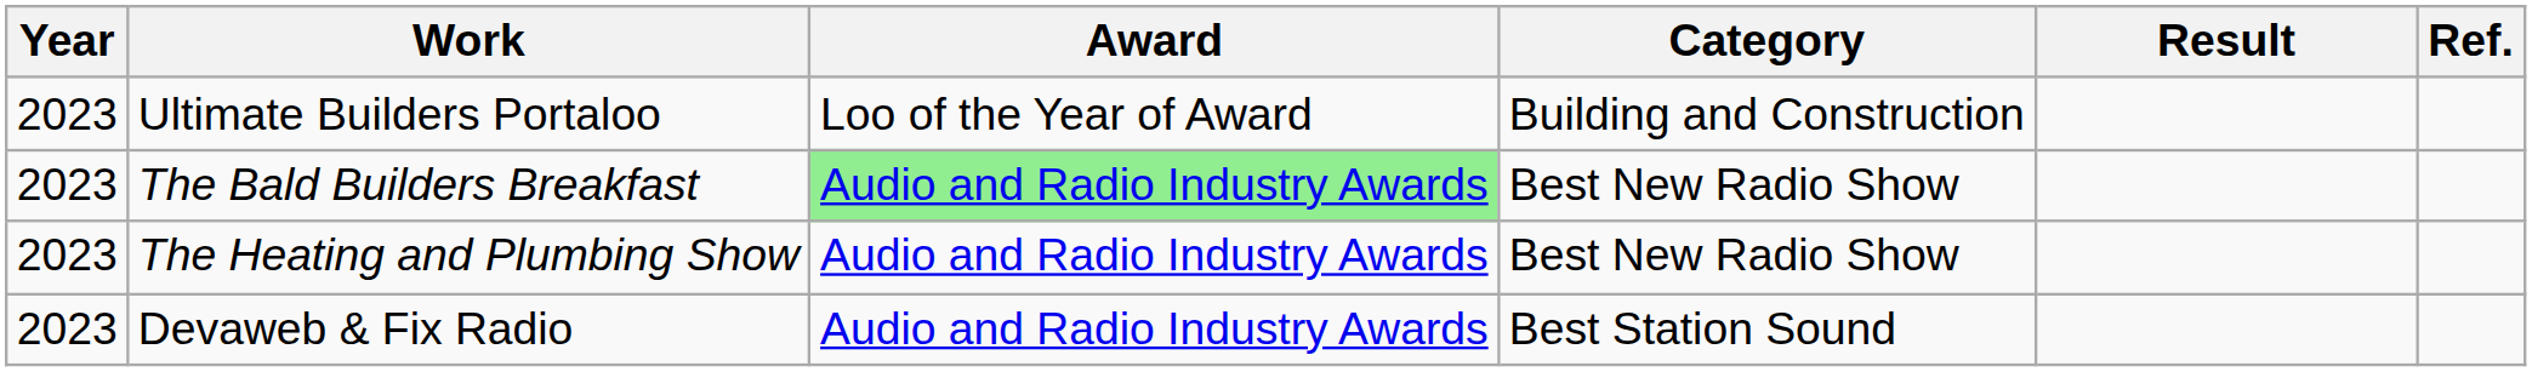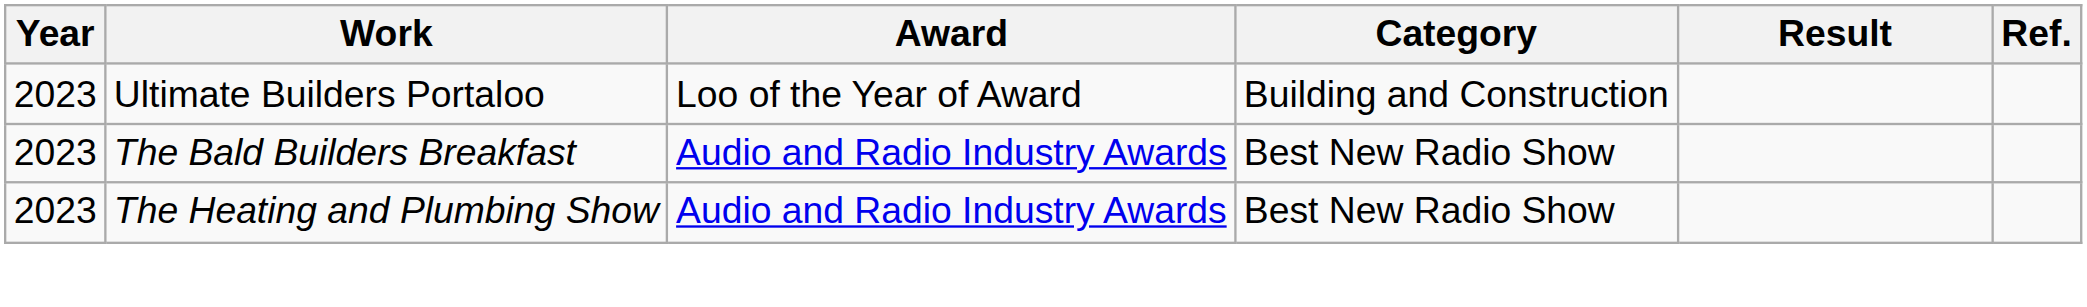The Bald Builders Breakfast | Award: lightgreen background -> no background
- row: 2023 | Devaweb & Fix Radio | Audio and Radio Industry Awards | Best Station Sound
